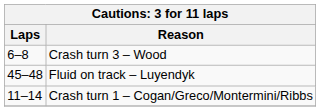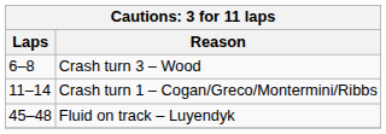rows swapped: Crash turn 1 – Cogan/Greco/Montermini/Ribbs <-> Fluid on track – Luyendyk
